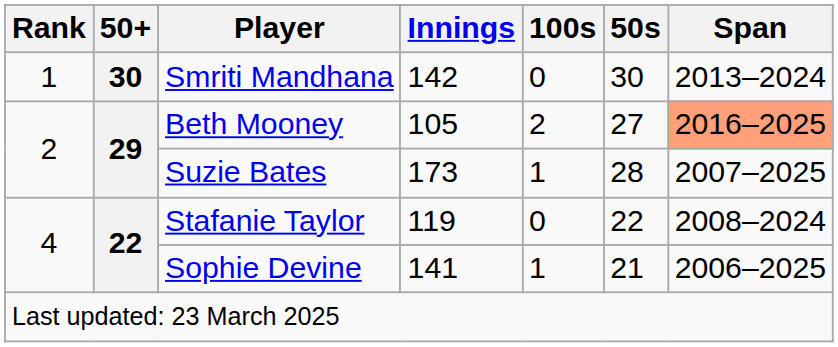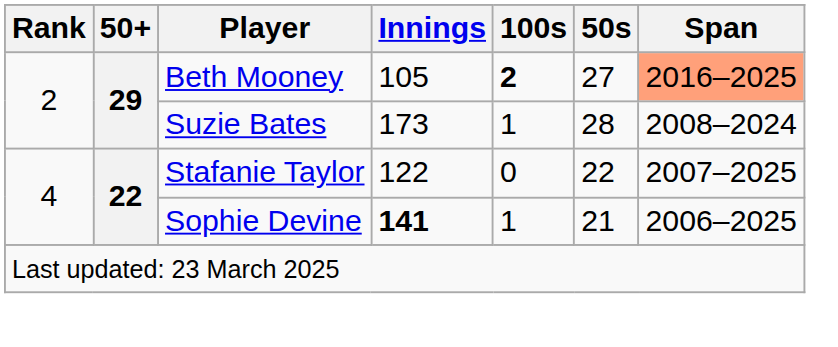- row: 1 | 30 | Smriti Mandhana | 142 | 0 | 30 | 2013–2024
Beth Mooney | 100s: normal -> bold
Suzie Bates | Span: 2007–2025 -> 2008–2024
Stafanie Taylor | Innings: 119 -> 122
Stafanie Taylor | Span: 2008–2024 -> 2007–2025
Sophie Devine | Innings: normal -> bold
